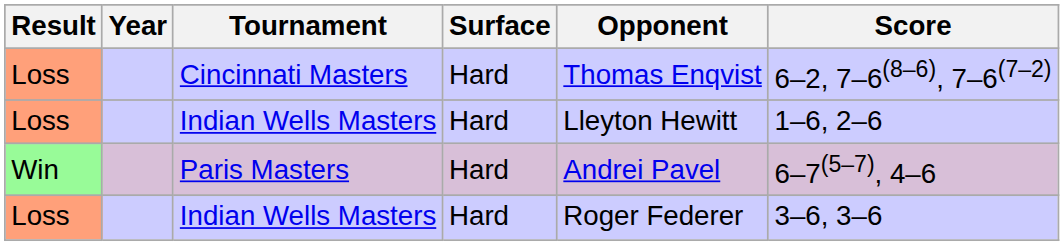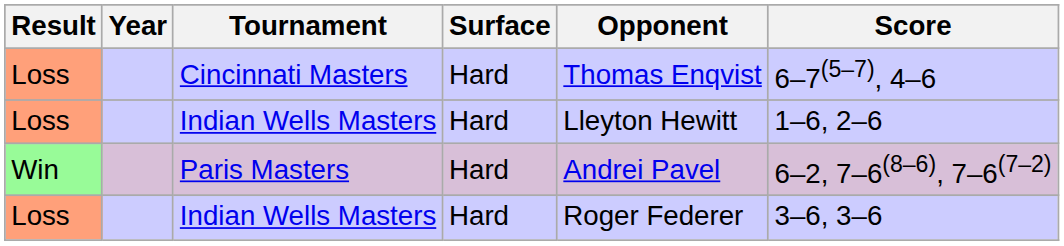Cincinnati Masters | Score: 6–2, 7–6(8–6), 7–6(7–2) -> 6–7(5–7), 4–6
Paris Masters | Score: 6–7(5–7), 4–6 -> 6–2, 7–6(8–6), 7–6(7–2)
